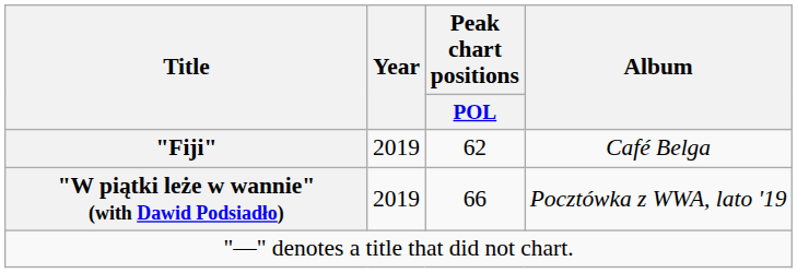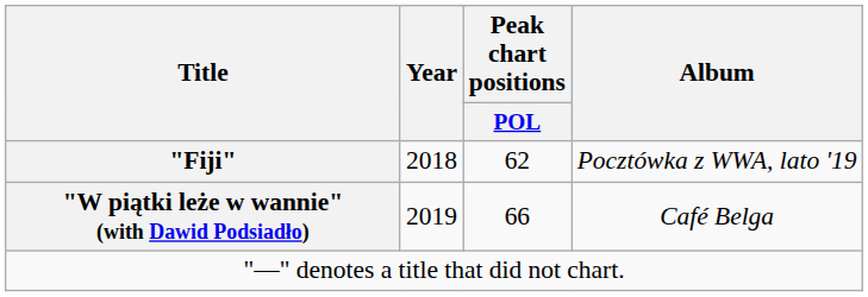"Fiji" | Year: 2019 -> 2018
"Fiji" | Album: Café Belga -> Pocztówka z WWA, lato '19
"W piątki leże w wannie" (with Dawid Podsiadło) | Album: Pocztówka z WWA, lato '19 -> Café Belga
